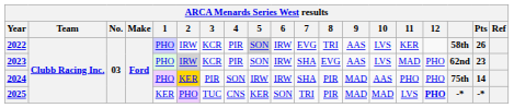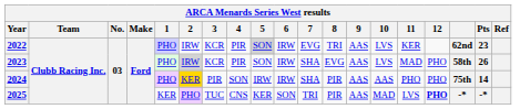2022 | column 17: 58th -> 62nd
2022 | Pts: 26 -> 23
2023 | column 17: 62nd -> 58th
2023 | Pts: 23 -> 26
2024 | 9: MAD -> AAS
2025 | 9: MAD -> AAS
